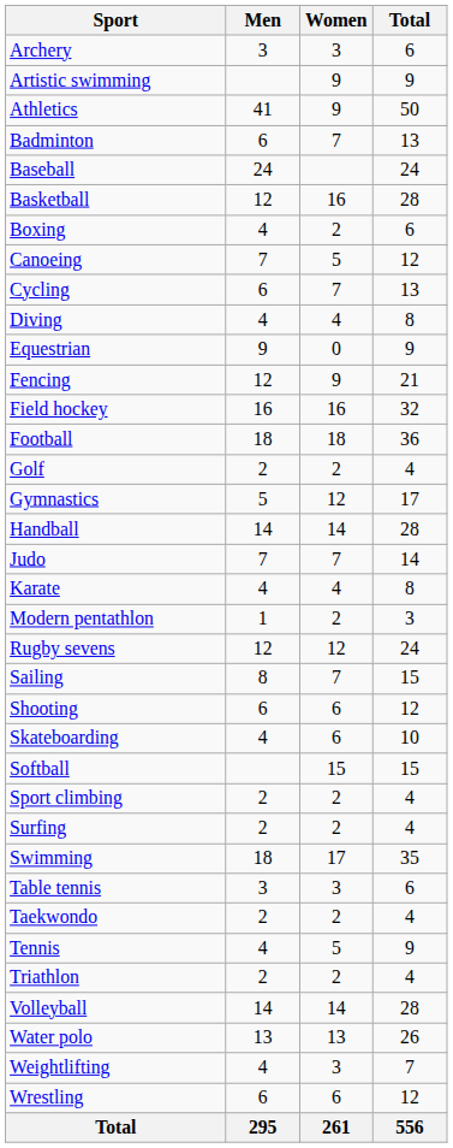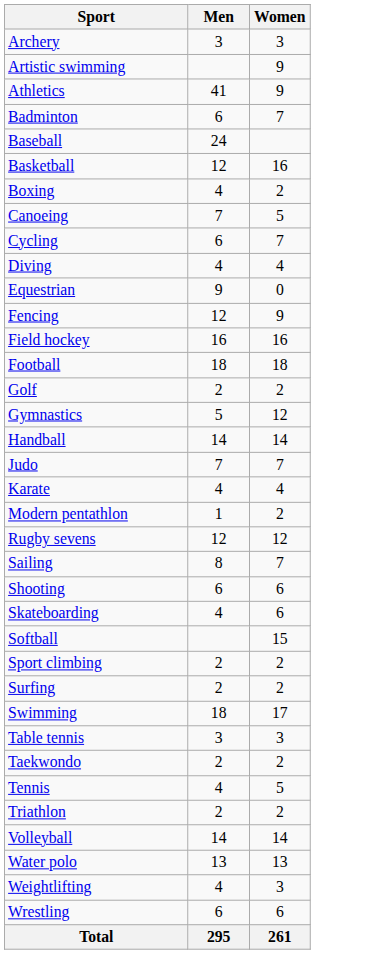- column: Total | 6 | 9 | 50 | 13 | 24 | 28 | 6 | 12 | 13 | 8 | 9 | 21 | 32 | 36 | 4 | 17 | 28 | 14 | 8 | 3 | 24 | 15 | 12 | 10 | 15 | 4 | 4 | 35 | 6 | 4 | 9 | 4 | 28 | 26 | 7 | 12 | 556
